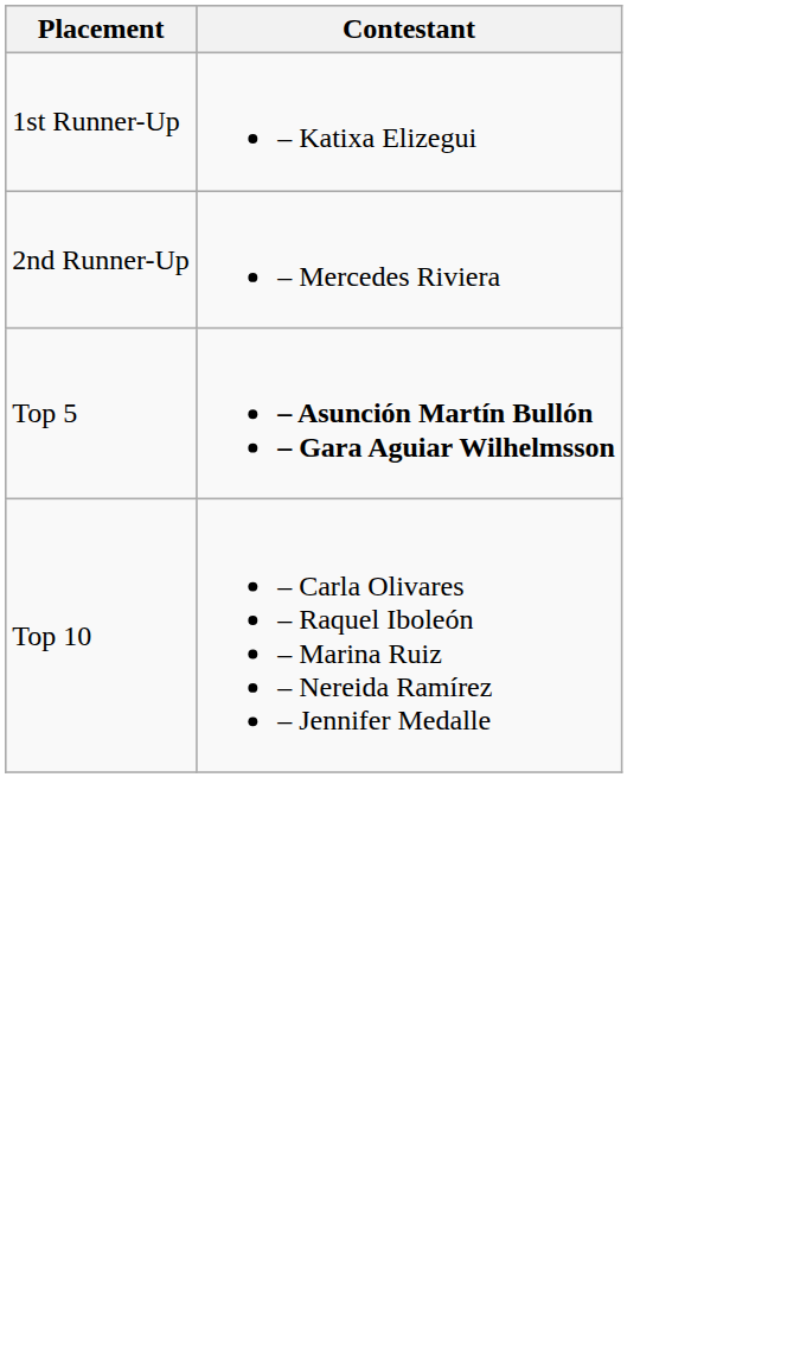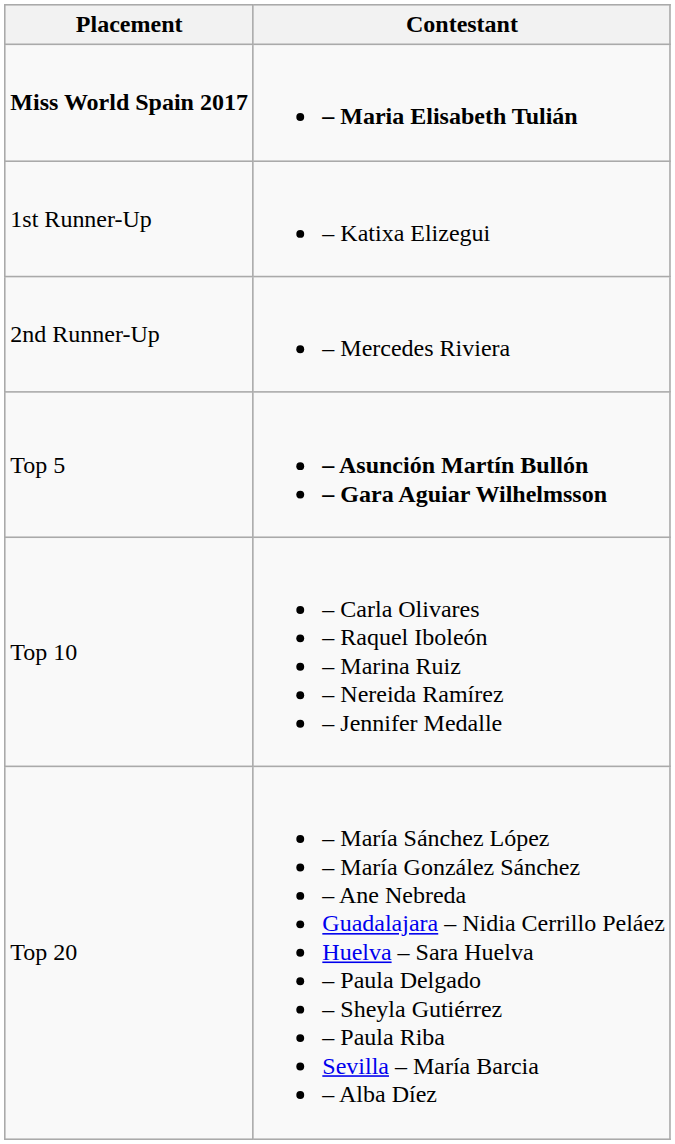+ row: Miss World Spain 2017 | – Maria Elisabeth Tulián
+ row: Top 20 | – María Sánchez López – María González Sánchez – Ane Nebreda Guadalajara – Nidia Cerrillo Peláez Huelva – Sara Huelva – Paula Delgado – Sheyla Gutiérrez – Paula Riba Sevilla – María Barcia – Alba Díez
